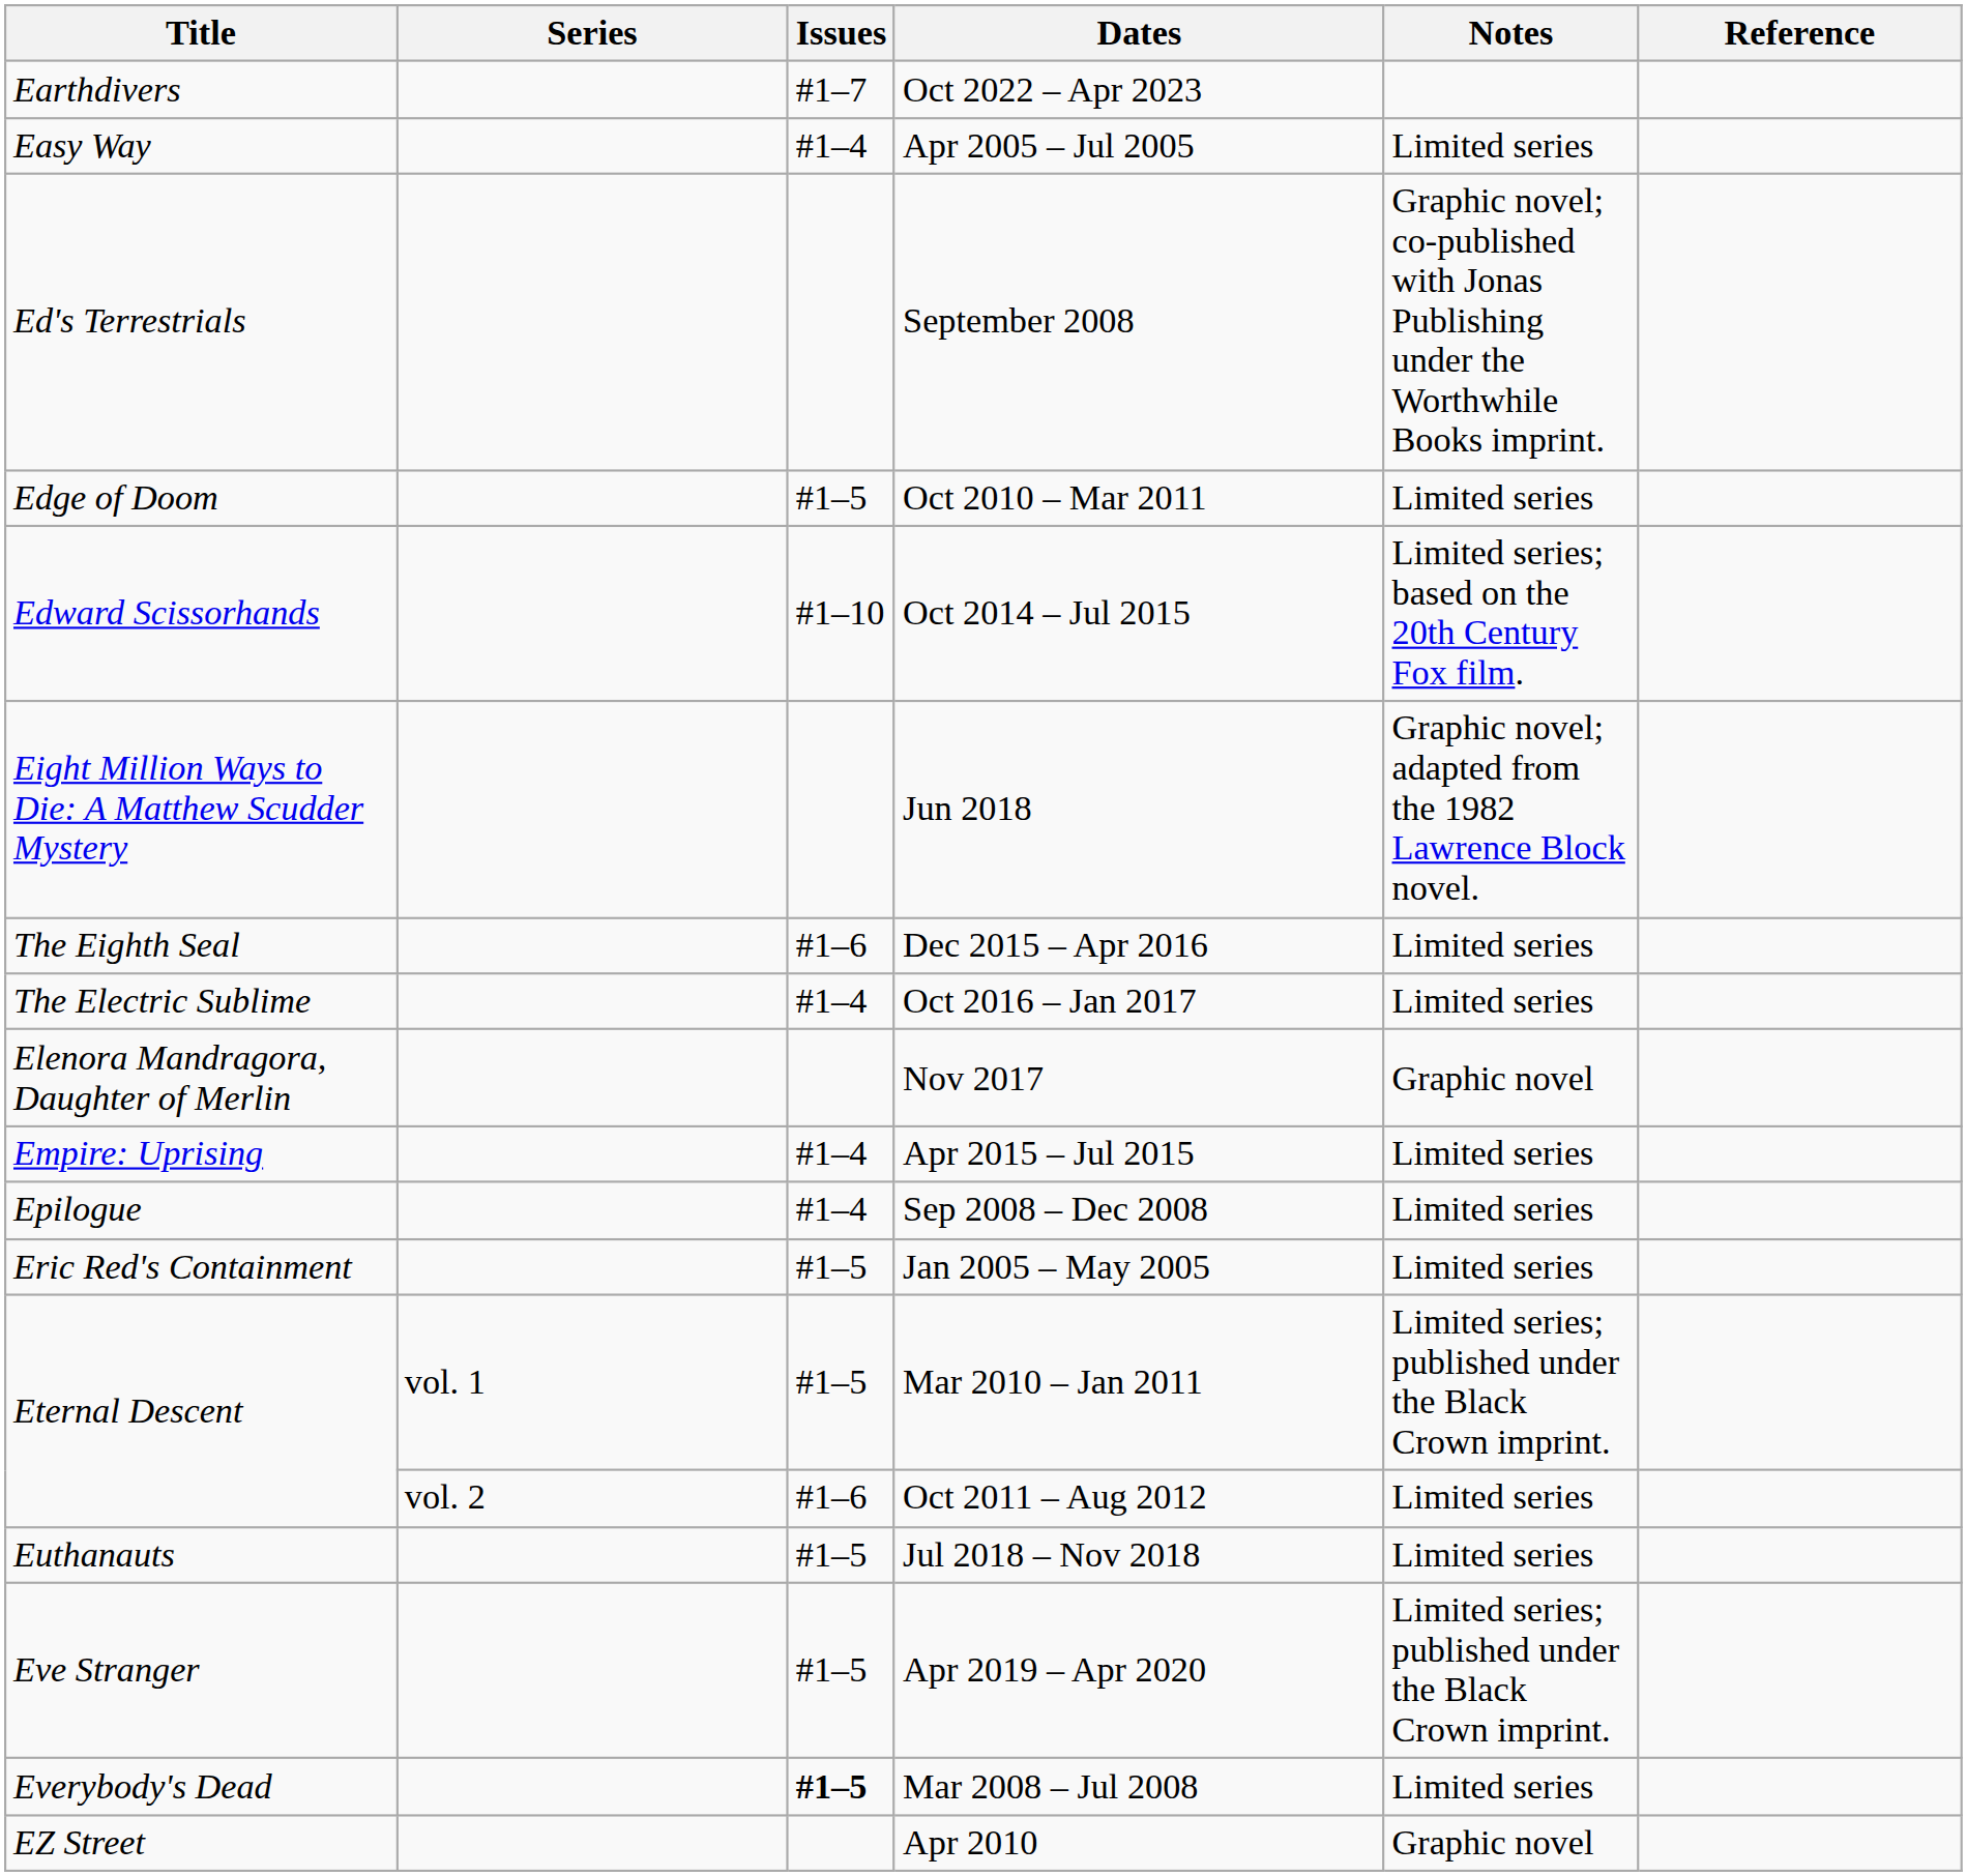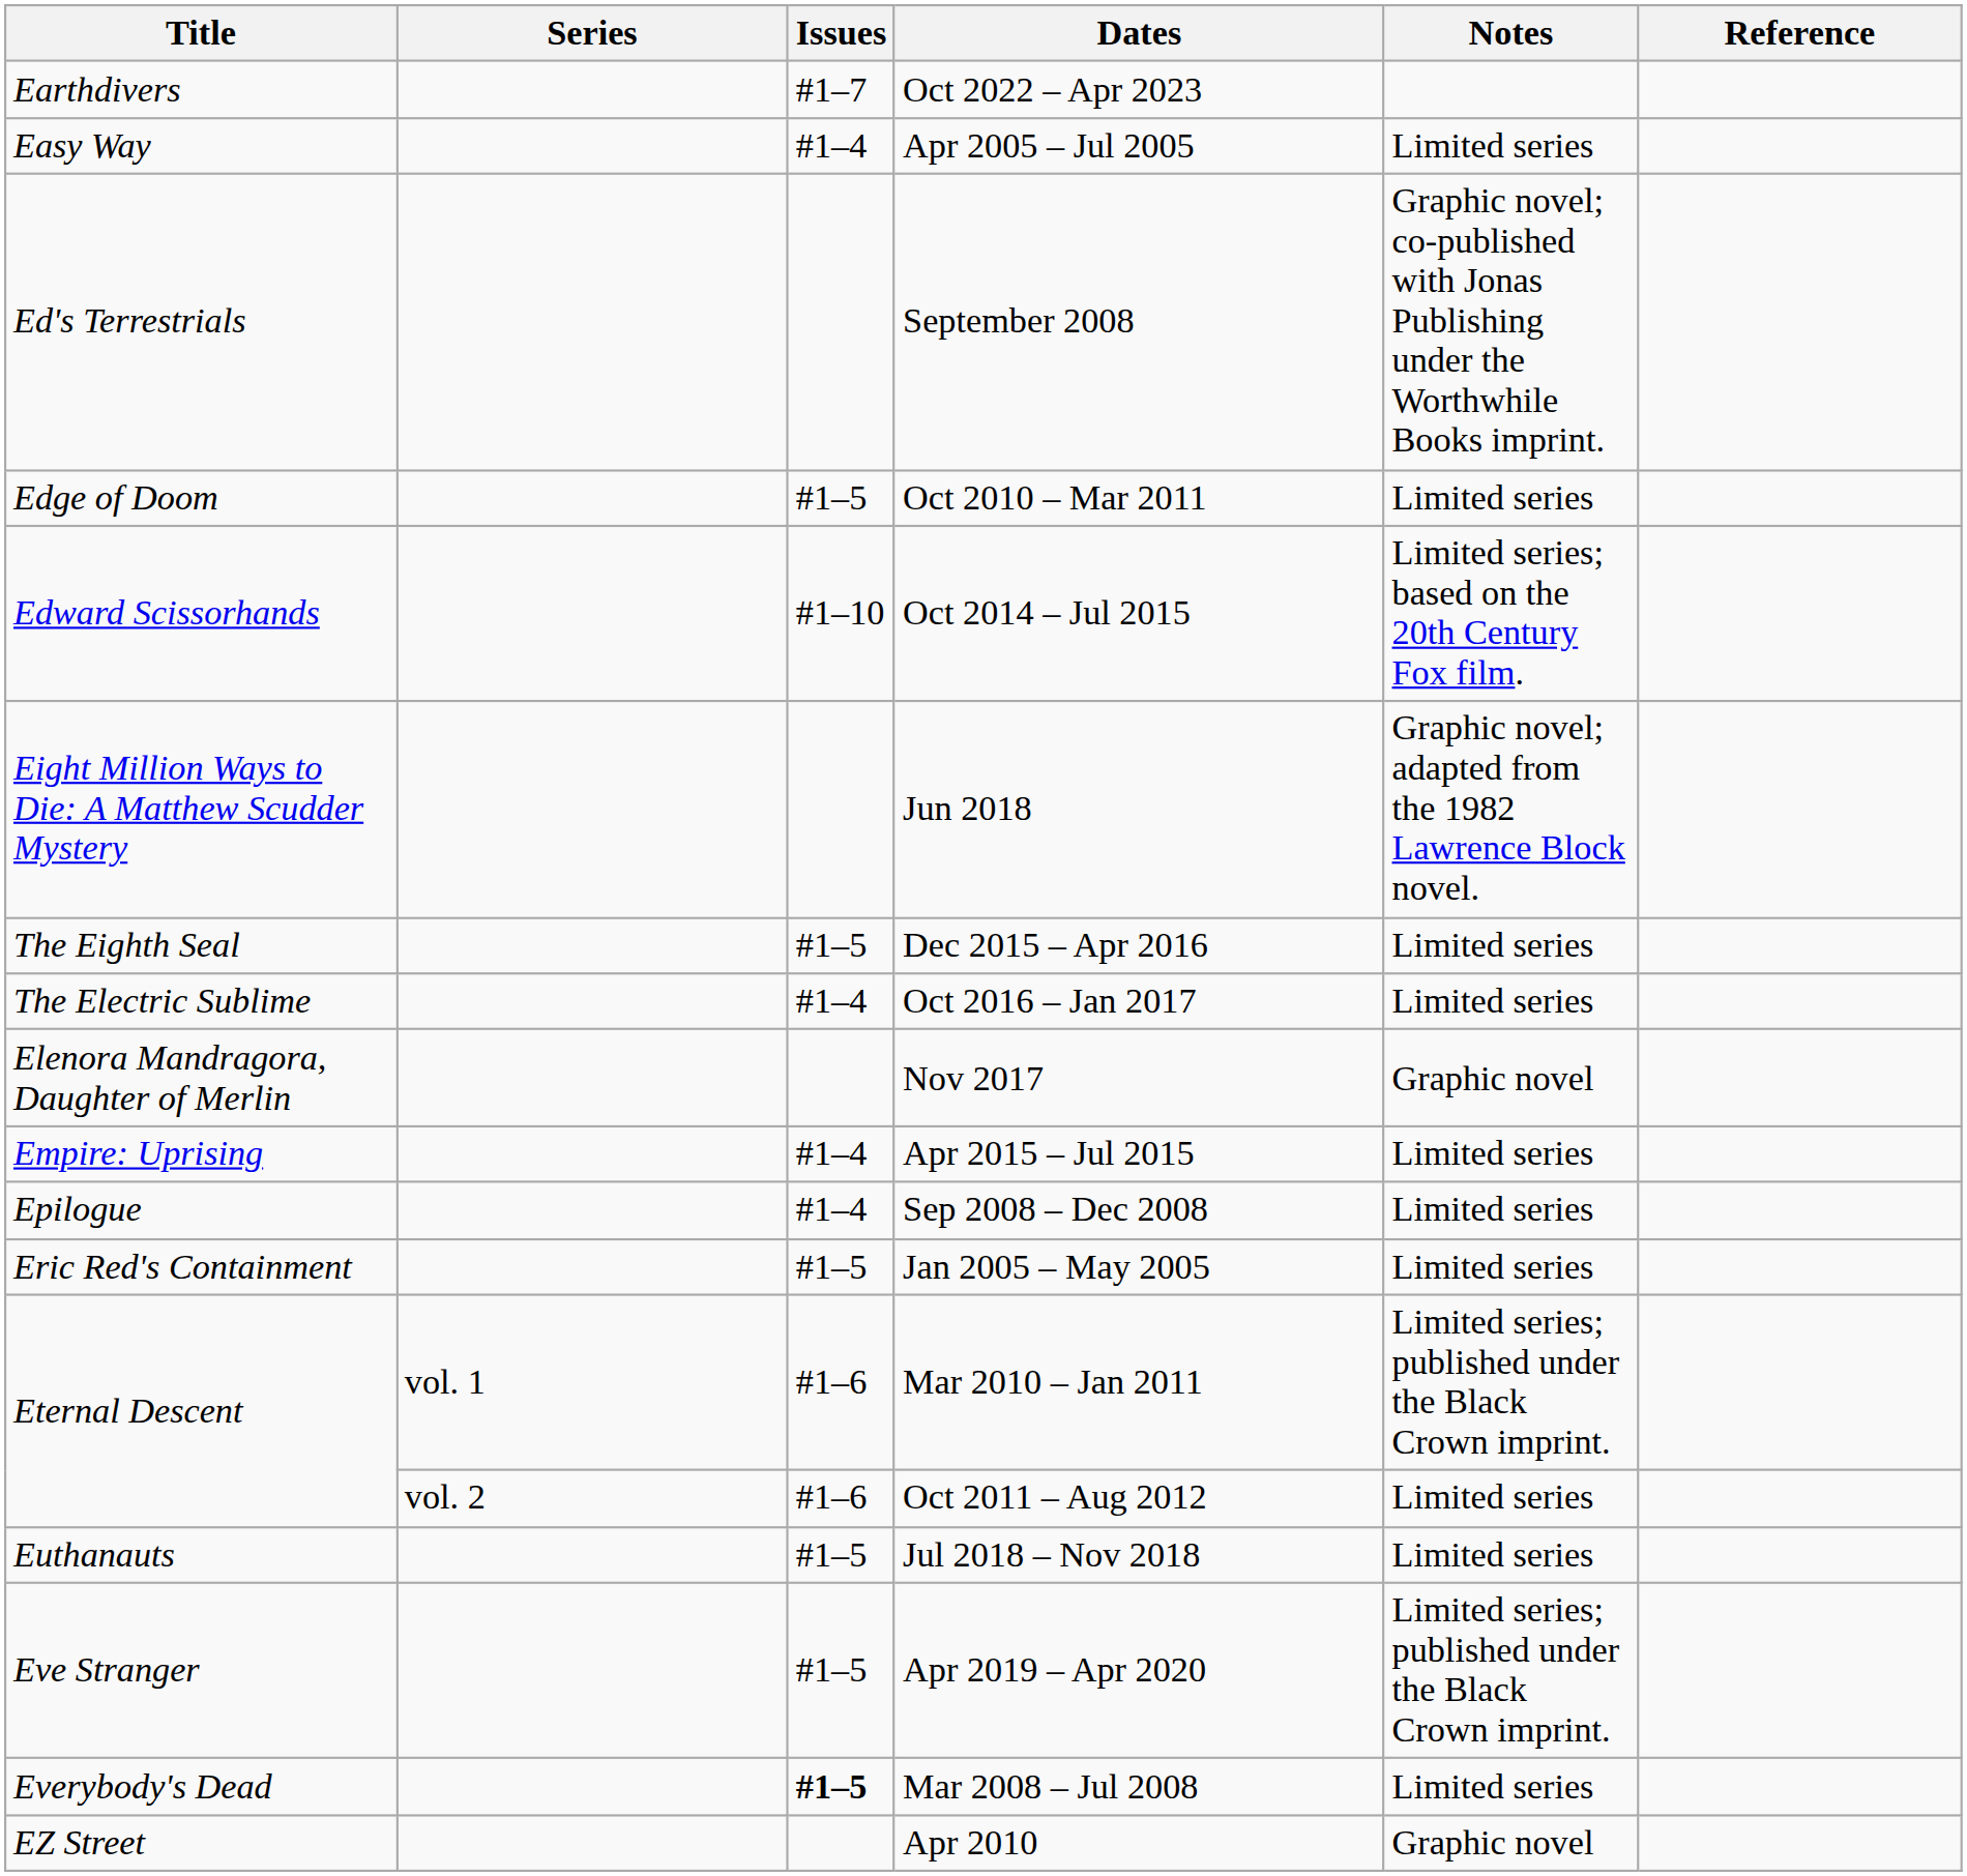Dec 2015 – Apr 2016 | Issues: #1–6 -> #1–5
Mar 2010 – Jan 2011 | Issues: #1–5 -> #1–6
